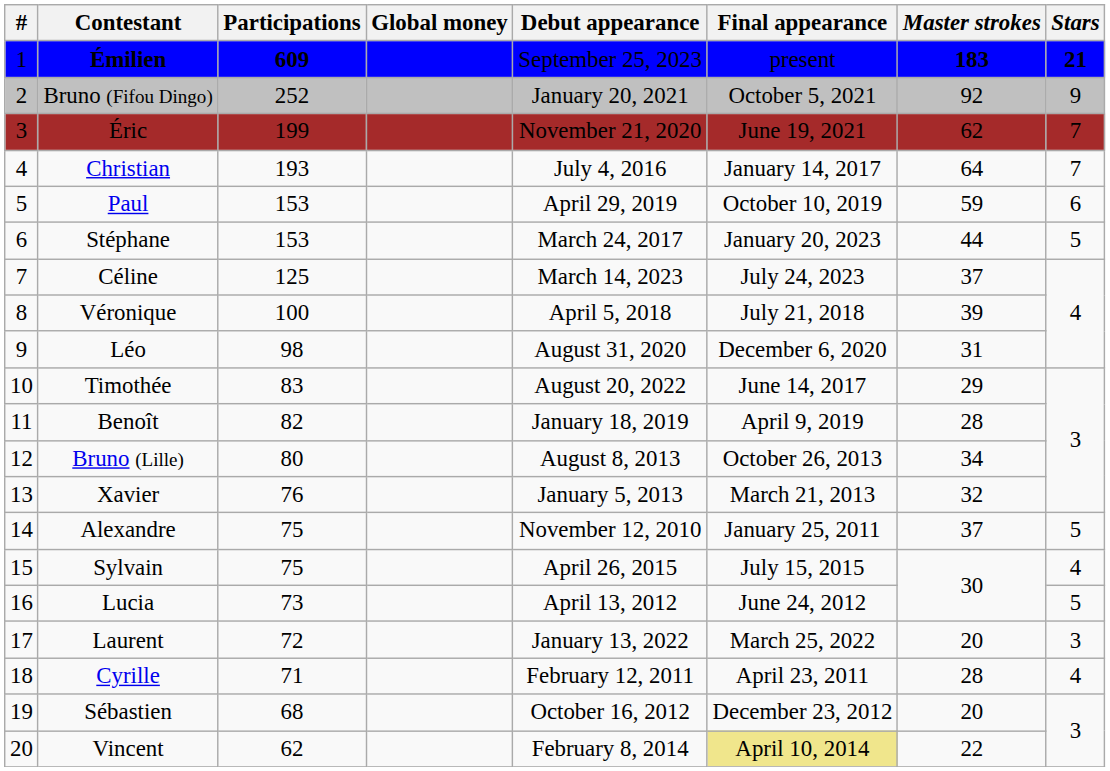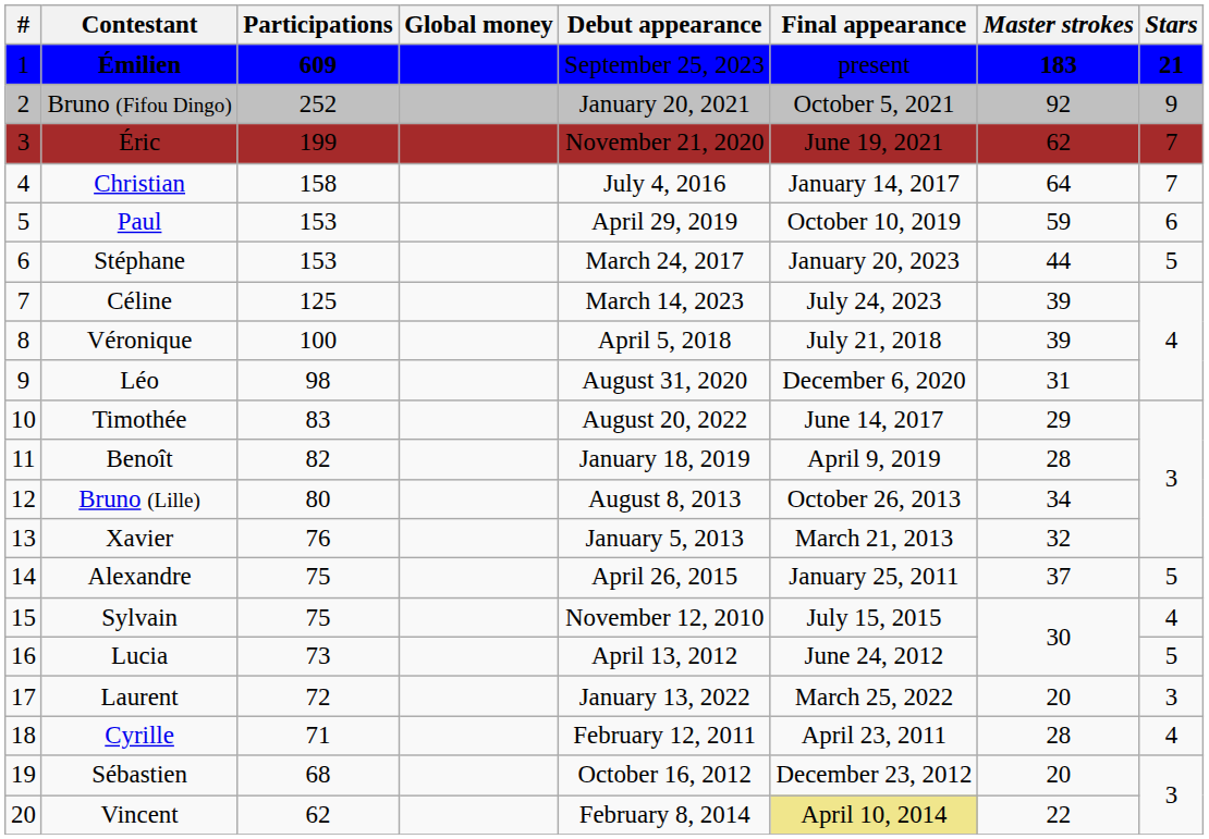Christian | Participations: 193 -> 158
Céline | Master strokes: 37 -> 39
Alexandre | Debut appearance: November 12, 2010 -> April 26, 2015
Sylvain | Debut appearance: April 26, 2015 -> November 12, 2010
